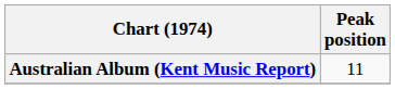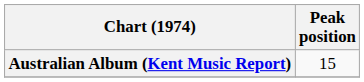Australian Album (Kent Music Report) | Peak position: 11 -> 15
